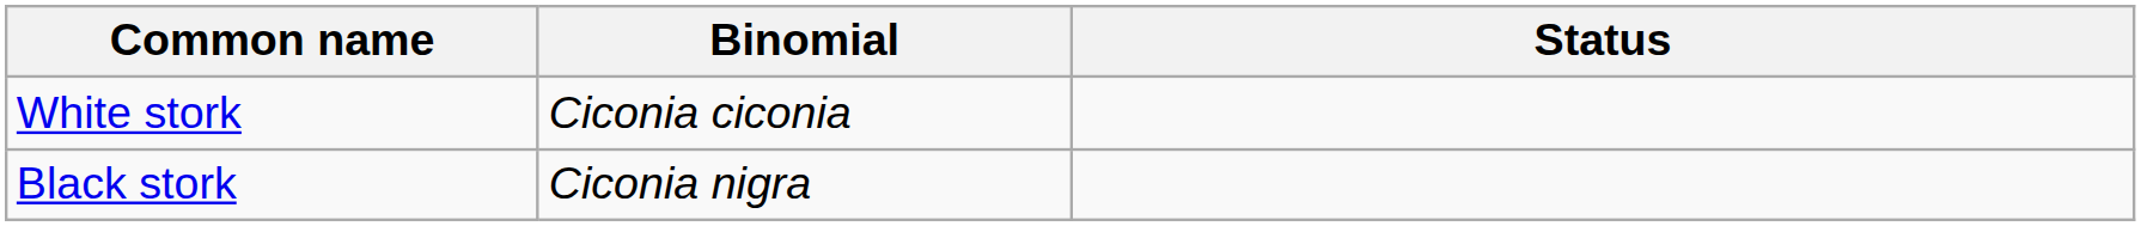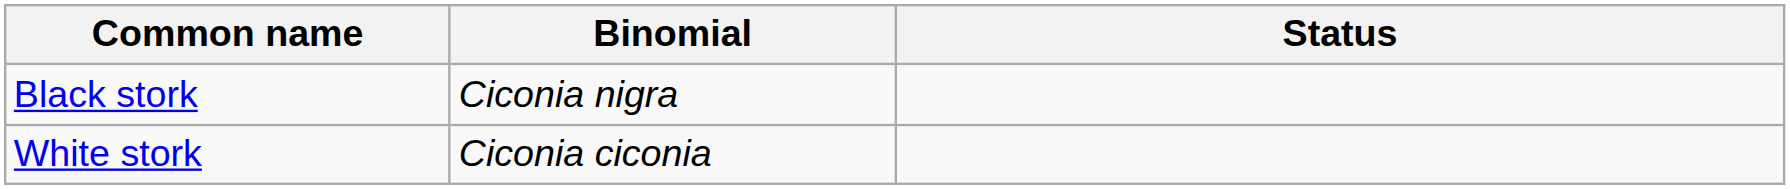rows swapped: Black stork <-> White stork
